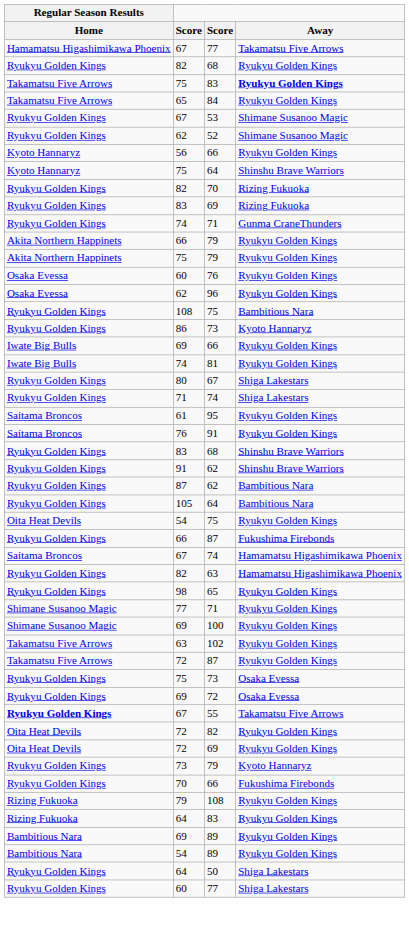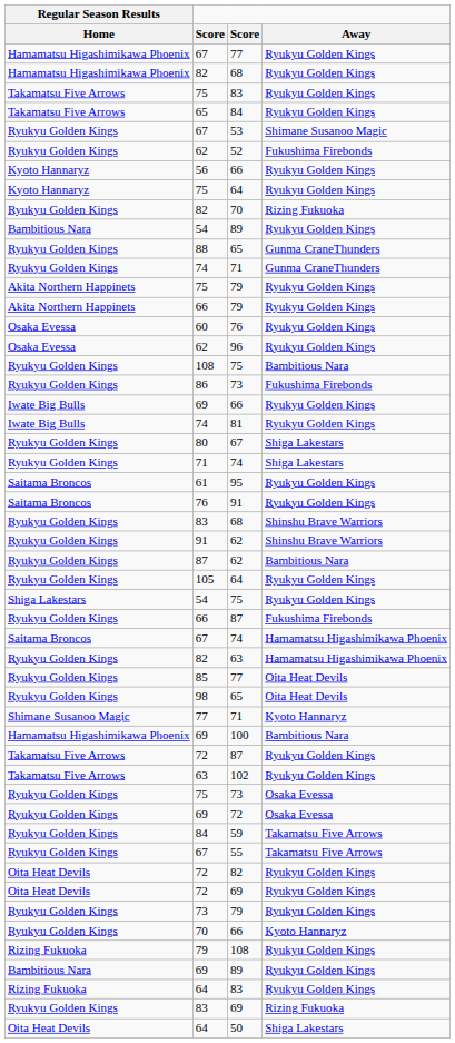67 / 77 | Away: Takamatsu Five Arrows -> Ryukyu Golden Kings
82 / 68 | Regular Season Results / Home: Ryukyu Golden Kings -> Hamamatsu Higashimikawa Phoenix
75 / 83 | Away: bold -> normal
52 | Away: Shimane Susanoo Magic -> Fukushima Firebonds
75 / 64 | Away: Shinshu Brave Warriors -> Ryukyu Golden Kings
rows swapped: 83 / 69 <-> 54 / 89
+ row: Ryukyu Golden Kings | 88 | 65 | Gunma CraneThunders
rows swapped: 66 / 79 <-> 75 / 79
86 / 73 | Away: Kyoto Hannaryz -> Fukushima Firebonds
105 / 64 | Away: Bambitious Nara -> Ryukyu Golden Kings
54 / 75 | Regular Season Results / Home: Oita Heat Devils -> Shiga Lakestars
+ row: Ryukyu Golden Kings | 85 | 77 | Oita Heat Devils
98 / 65 | Away: Ryukyu Golden Kings -> Oita Heat Devils
77 / 71 | Away: Ryukyu Golden Kings -> Kyoto Hannaryz
100 | Regular Season Results / Home: Shimane Susanoo Magic -> Hamamatsu Higashimikawa Phoenix
100 | Away: Ryukyu Golden Kings -> Bambitious Nara
rows swapped: 72 / 87 <-> 102
+ row: Ryukyu Golden Kings | 84 | 59 | Takamatsu Five Arrows
55 | Regular Season Results / Home: bold -> normal
73 / 79 | Away: Kyoto Hannaryz -> Ryukyu Golden Kings
70 / 66 | Away: Fukushima Firebonds -> Kyoto Hannaryz
rows swapped: 64 / 83 <-> 69 / 89
50 | Regular Season Results / Home: Ryukyu Golden Kings -> Oita Heat Devils
- row: Ryukyu Golden Kings | 60 | 77 | Shiga Lakestars
